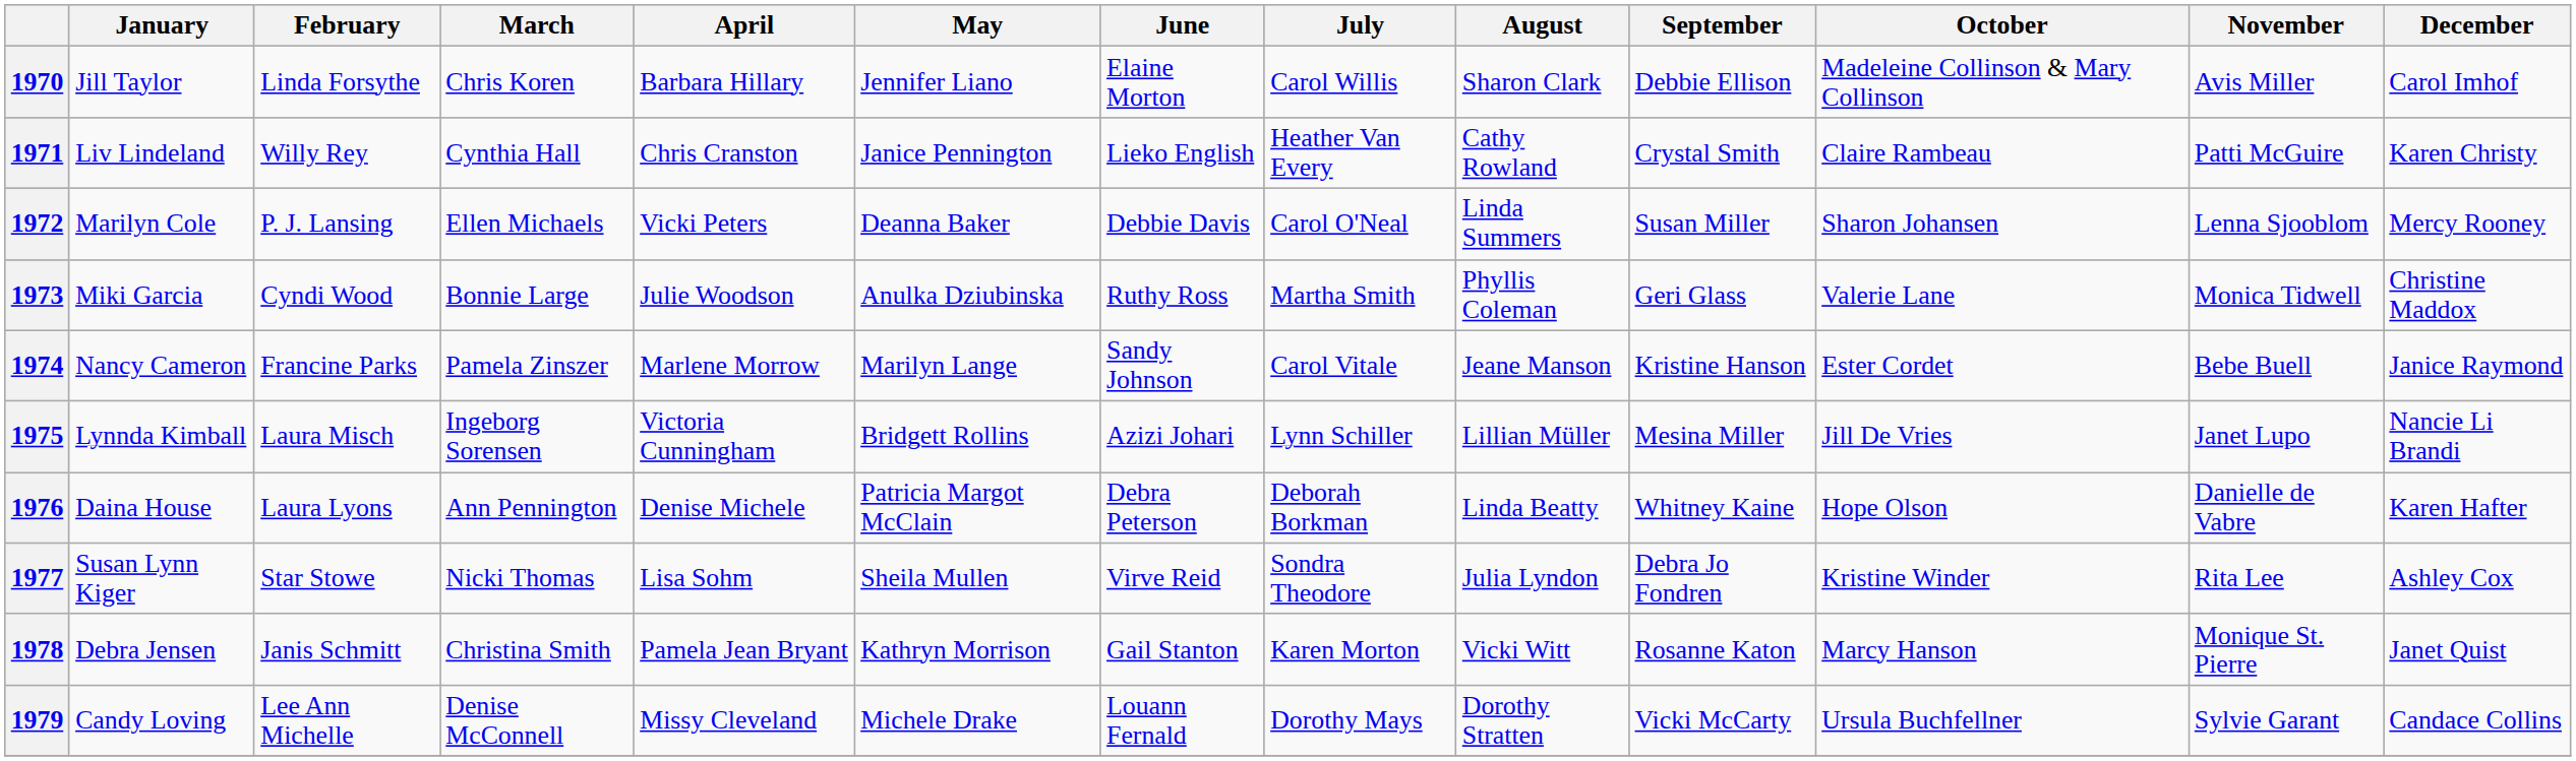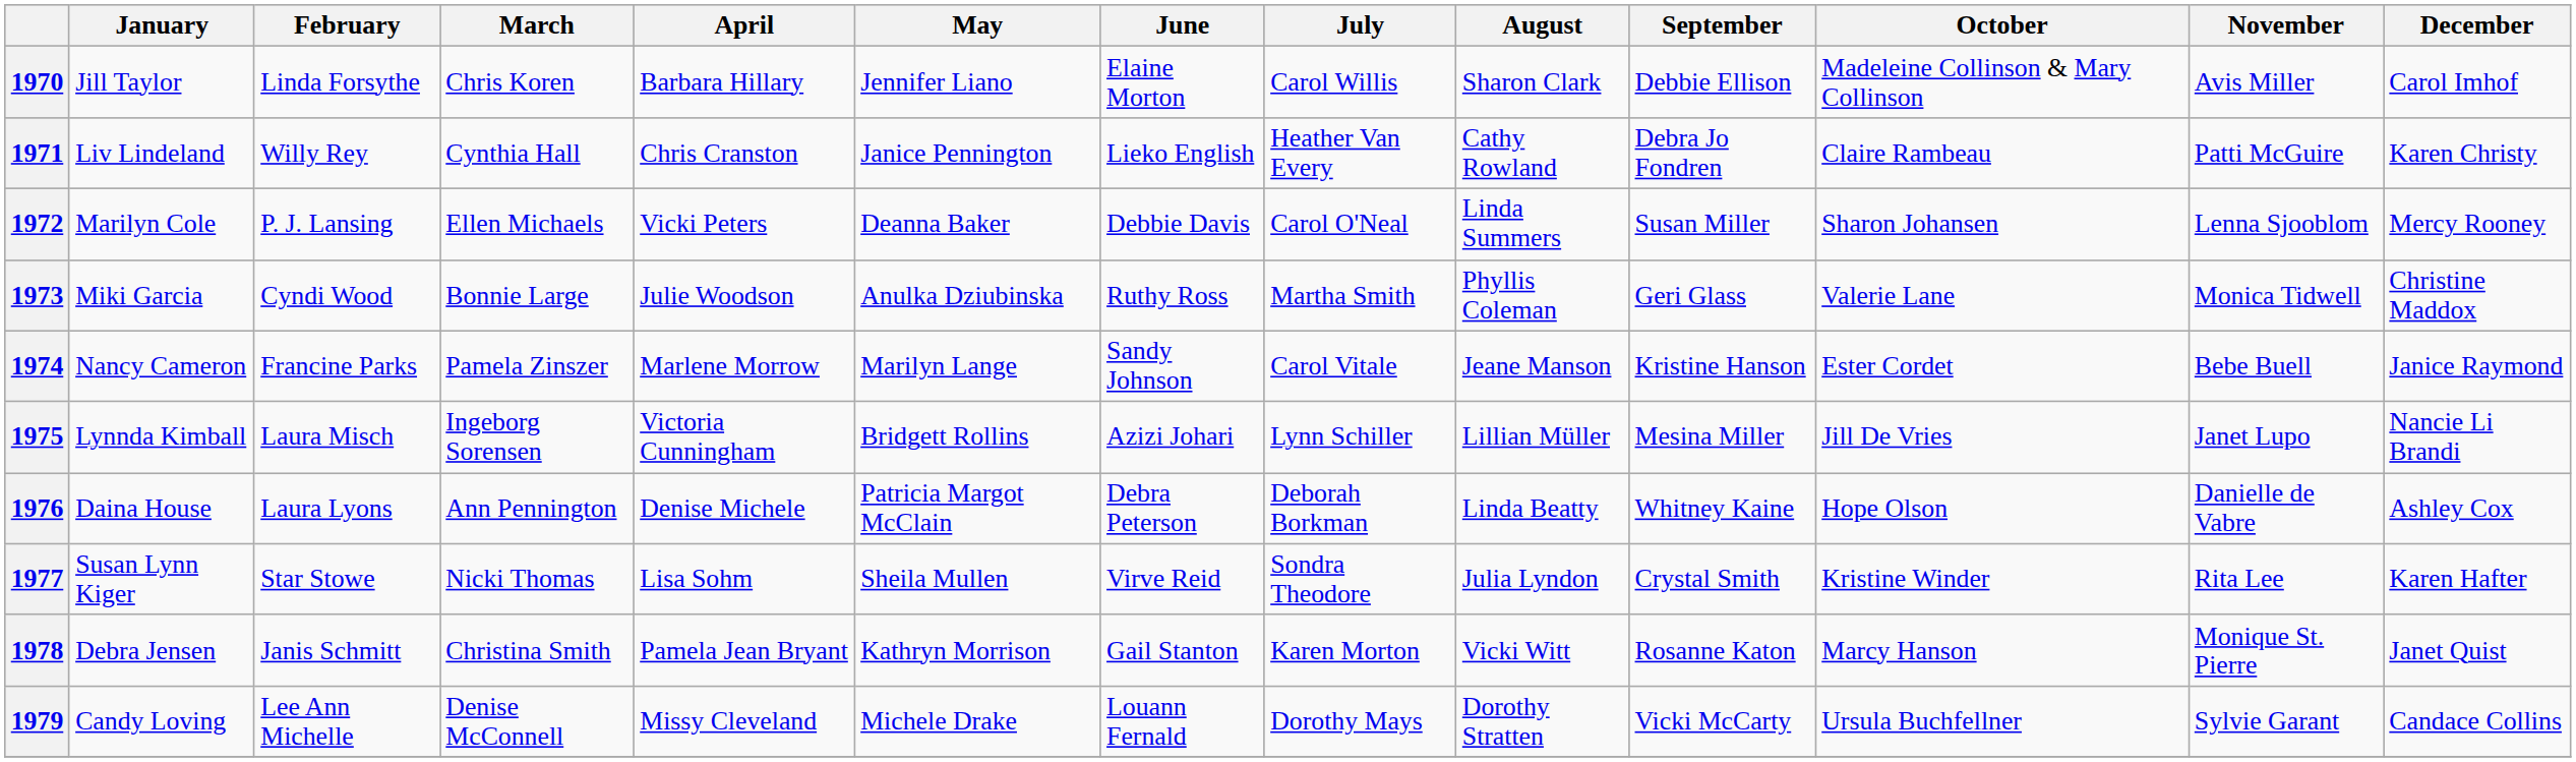1971 | September: Crystal Smith -> Debra Jo Fondren
1976 | December: Karen Hafter -> Ashley Cox
1977 | September: Debra Jo Fondren -> Crystal Smith
1977 | December: Ashley Cox -> Karen Hafter
